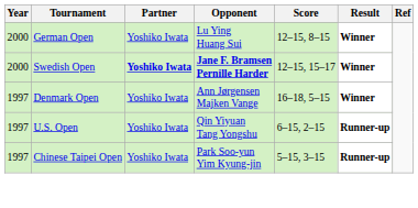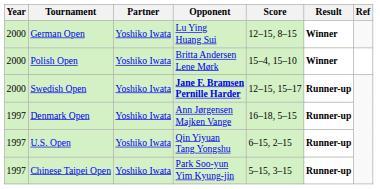+ row: 2000 | Polish Open | Yoshiko Iwata | Britta Andersen Lene Mørk | 15–4, 15–10 | Winner
Swedish Open | Partner: bold -> normal
Swedish Open | Result: Winner -> Runner-up
Denmark Open | Result: Winner -> Runner-up
